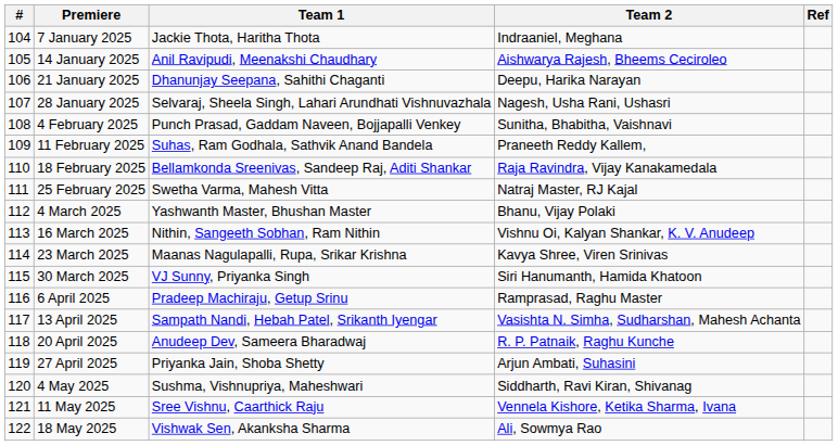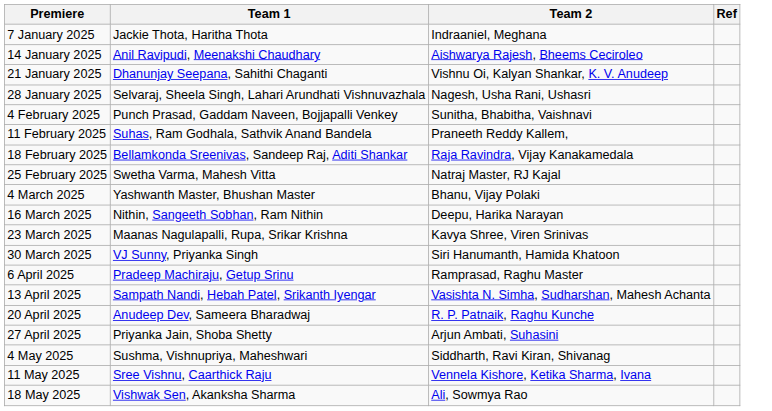- column: # | 104 | 105 | 106 | 107 | 108 | 109 | 110 | 111 | 112 | 113 | 114 | 115 | 116 | 117 | 118 | 119 | 120 | 121 | 122
21 January 2025 | Team 2: Deepu, Harika Narayan -> Vishnu Oi, Kalyan Shankar, K. V. Anudeep
16 March 2025 | Team 2: Vishnu Oi, Kalyan Shankar, K. V. Anudeep -> Deepu, Harika Narayan
